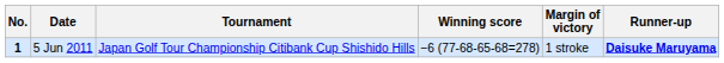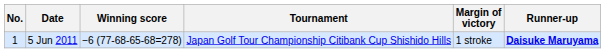columns swapped: Tournament <-> Winning score
5 Jun 2011 | No.: bold -> normal
